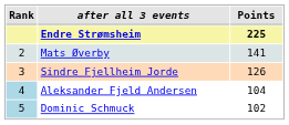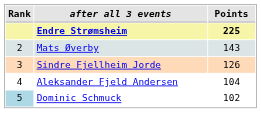Mats Øverby | Points: 141 -> 143
Aleksander Fjeld Andersen | Rank: lightblue background -> no background
